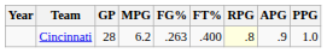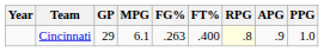Cincinnati | GP: 28 -> 29
Cincinnati | MPG: 6.2 -> 6.1
